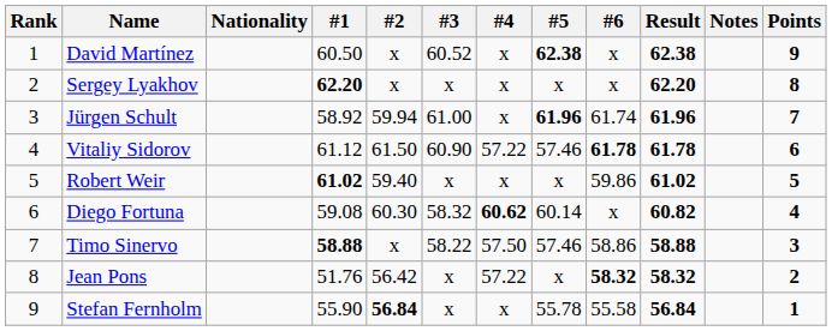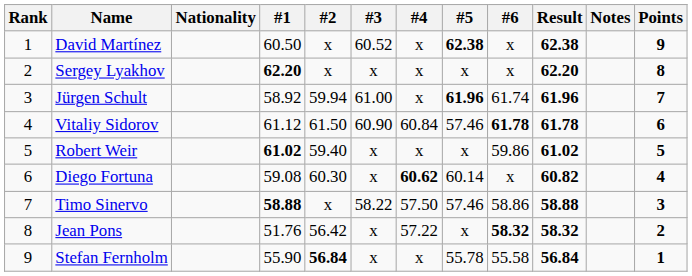Vitaliy Sidorov | #4: 57.22 -> 60.84
Diego Fortuna | #3: 58.32 -> x
